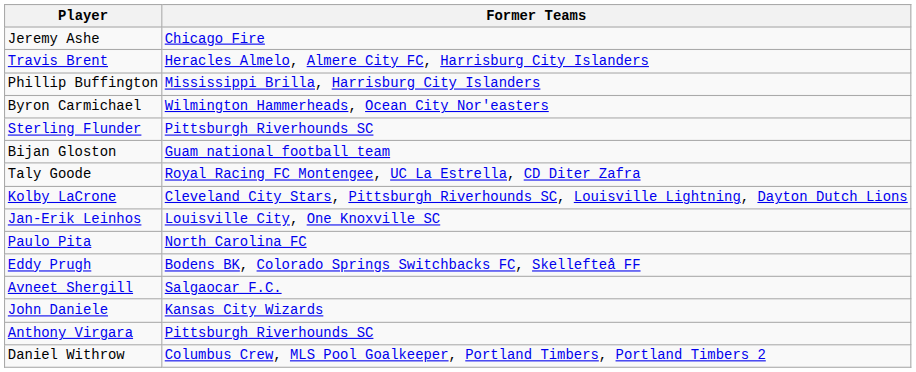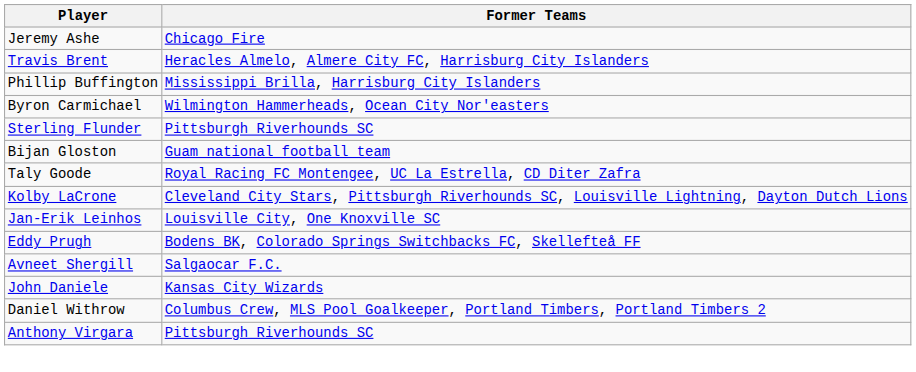- row: Paulo Pita | North Carolina FC
rows swapped: Daniel Withrow <-> Anthony Virgara
